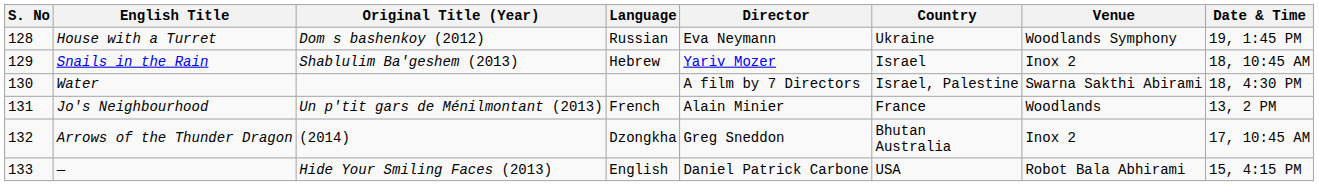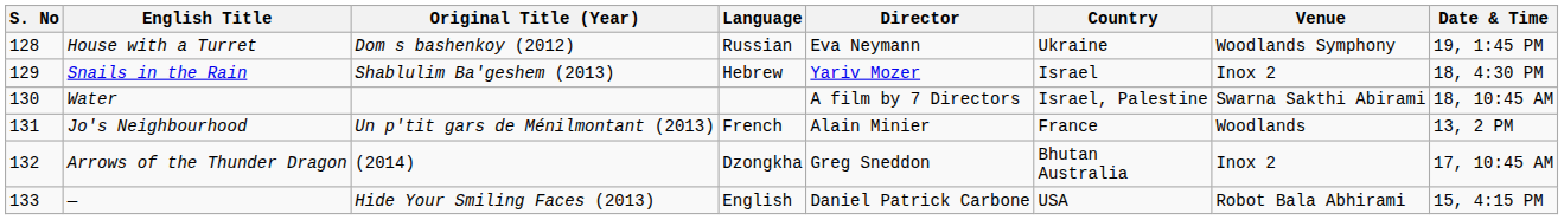Snails in the Rain | Date & Time: 18, 10:45 AM -> 18, 4:30 PM
Water | Date & Time: 18, 4:30 PM -> 18, 10:45 AM
